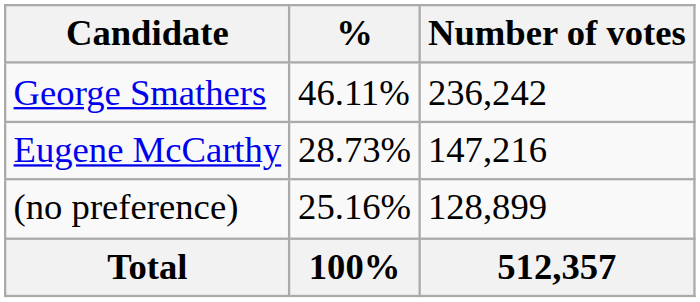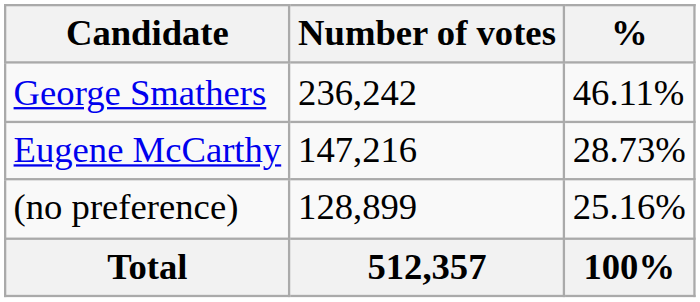columns swapped: Number of votes <-> %
